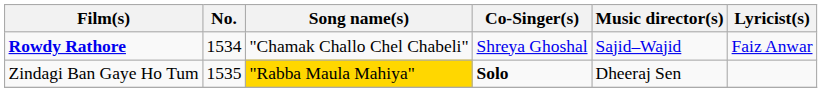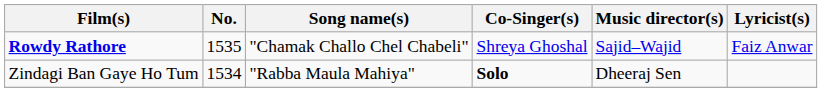Rowdy Rathore | No.: 1534 -> 1535
Zindagi Ban Gaye Ho Tum | No.: 1535 -> 1534
Zindagi Ban Gaye Ho Tum | Song name(s): gold background -> no background
